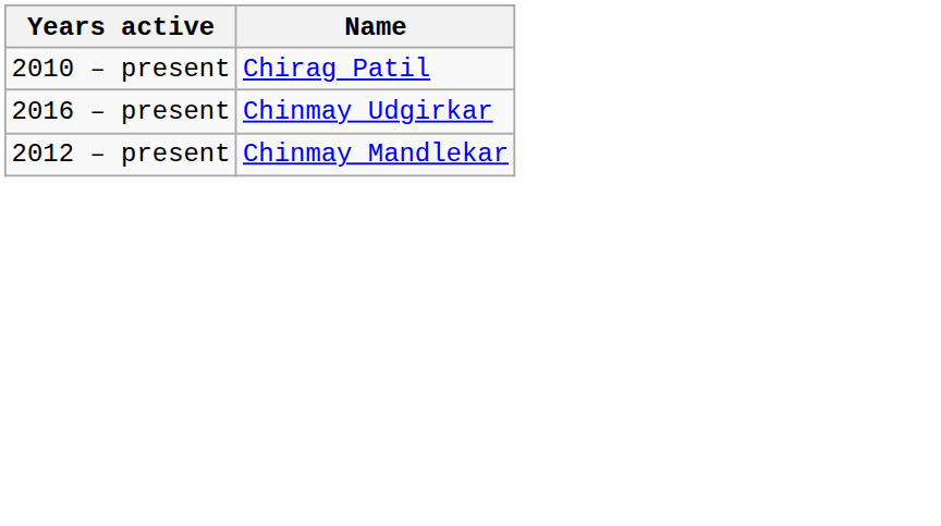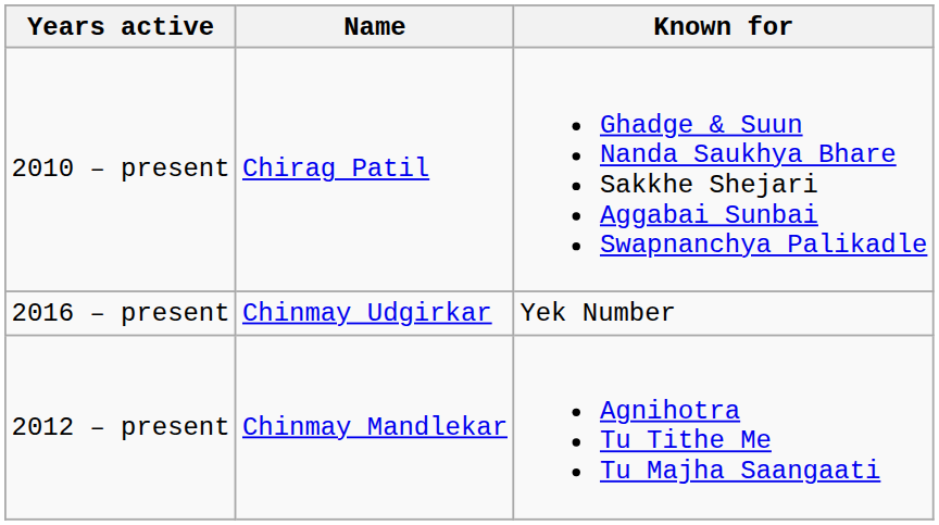+ column: Known for | Ghadge & Suun Nanda Saukhya Bhare Sakkhe Shejari Aggabai Sunbai Swapnanchya Palikadle | Yek Number | Agnihotra Tu Tithe Me Tu Majha Saangaati
